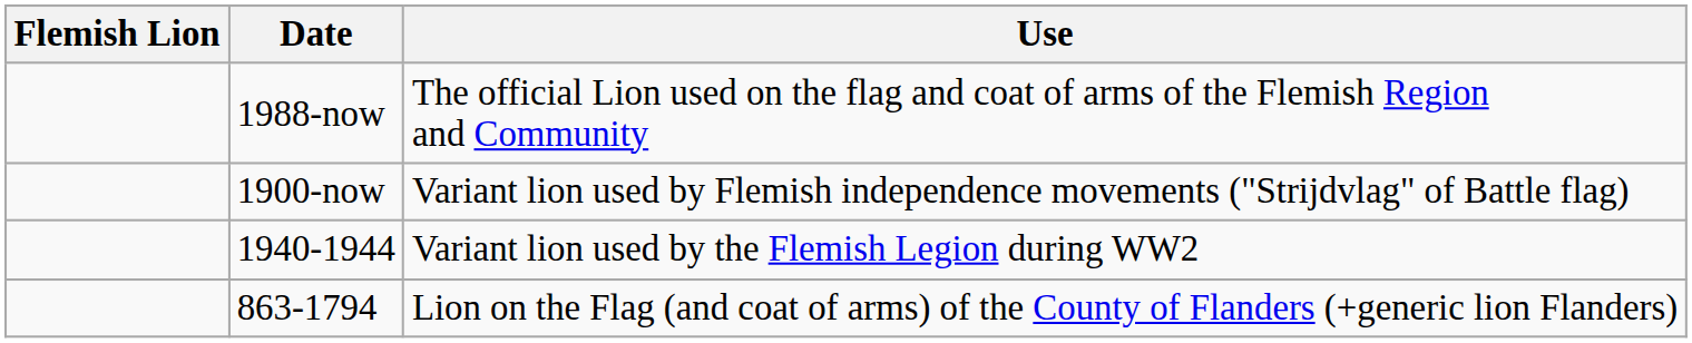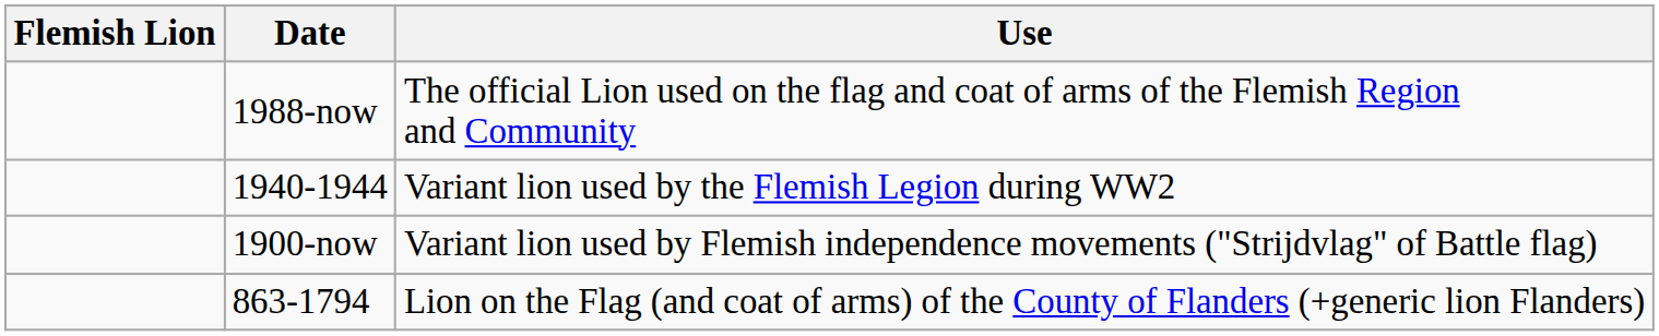rows swapped: 1900-now <-> 1940-1944
